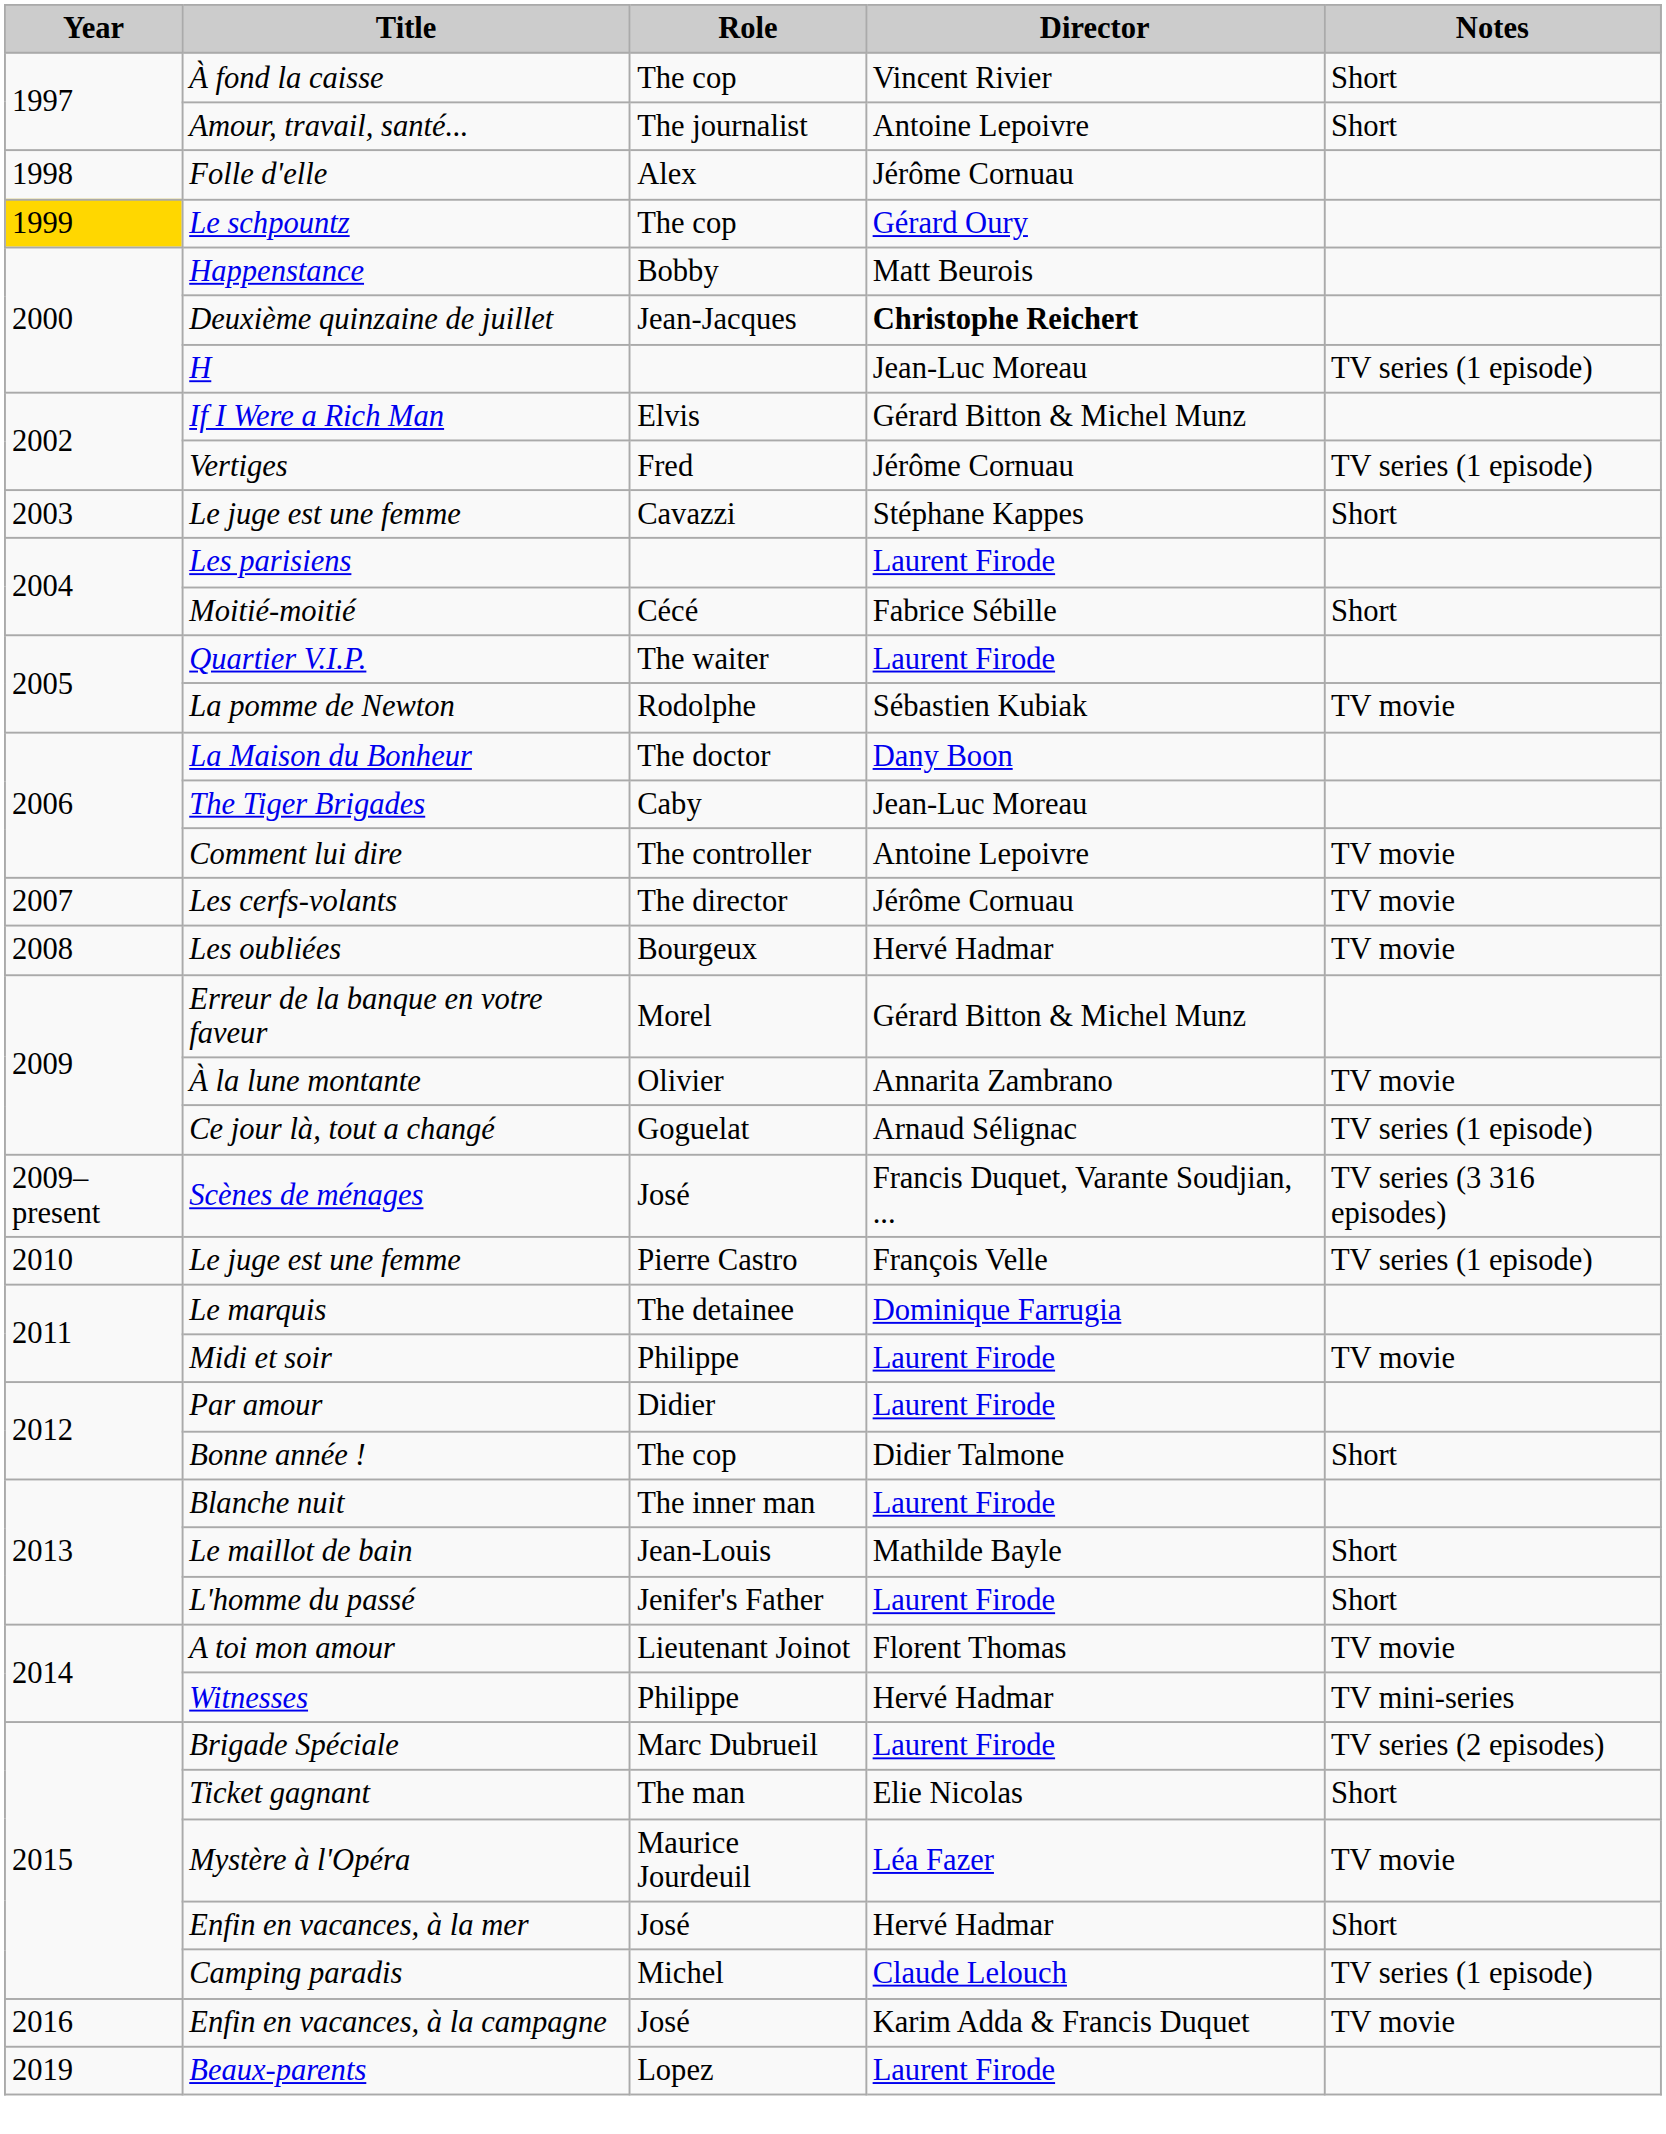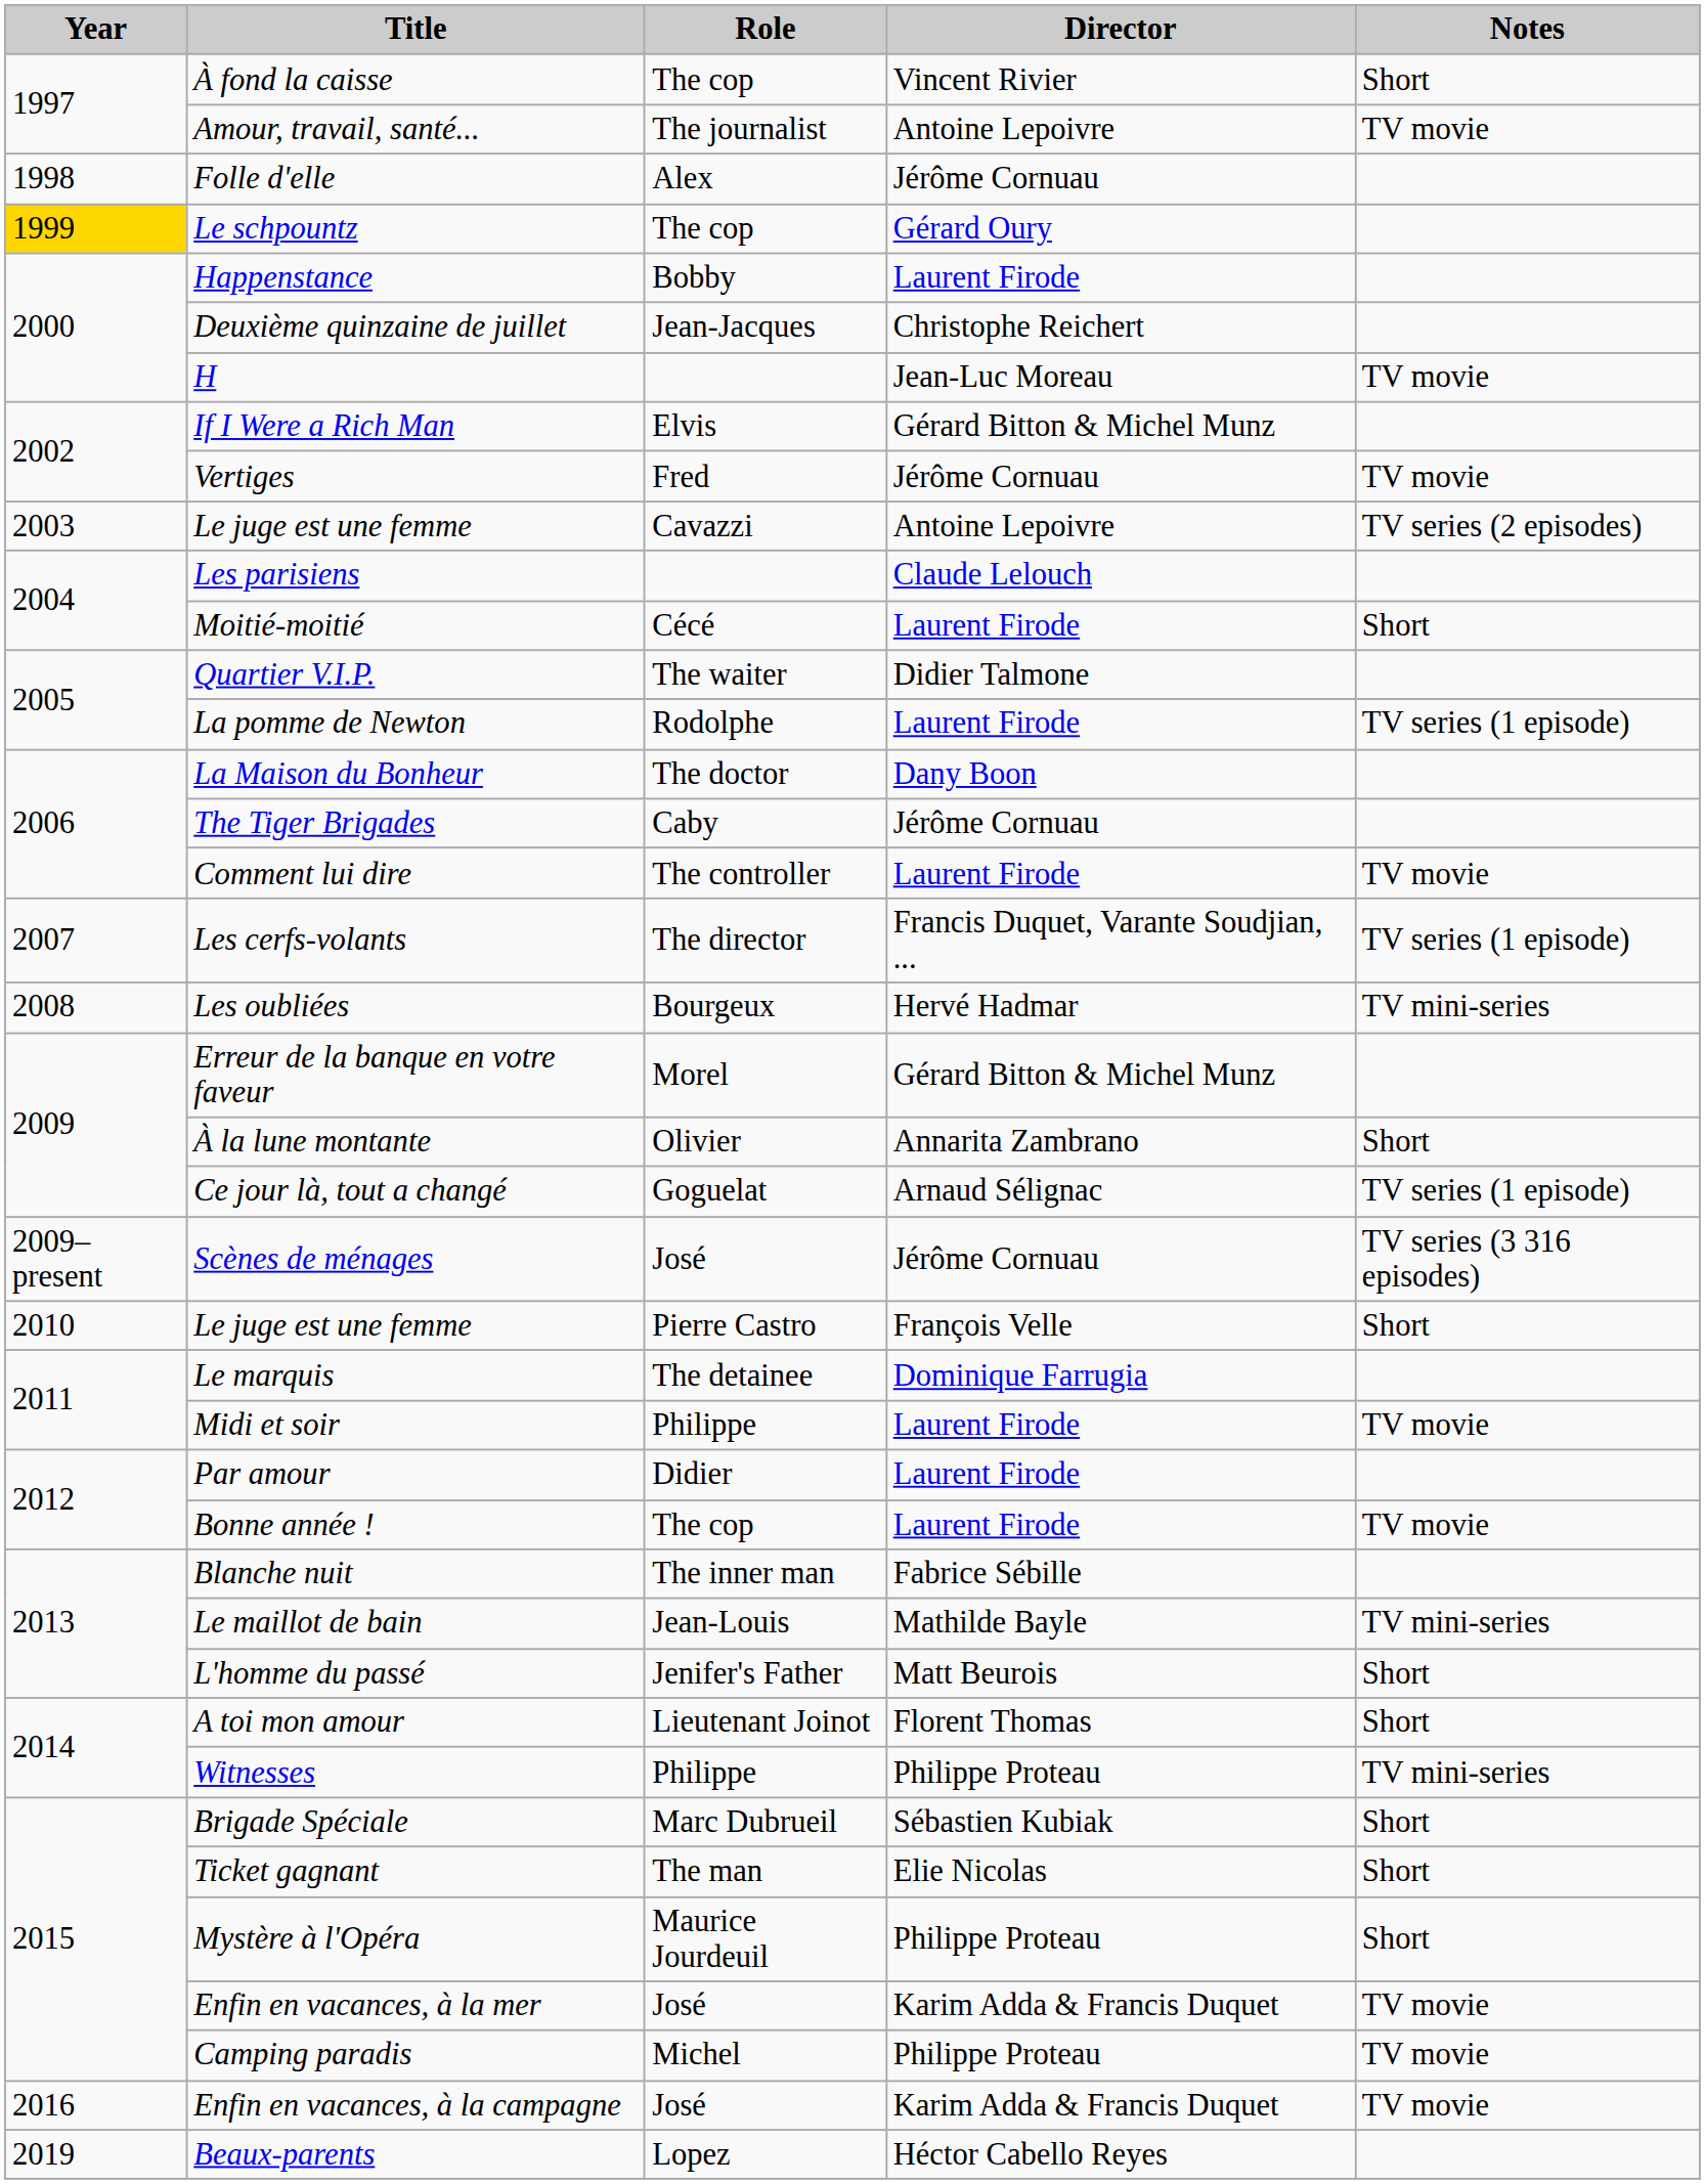Amour, travail, santé... | Notes: Short -> TV movie
Happenstance | Director: Matt Beurois -> Laurent Firode
Deuxième quinzaine de juillet | Director: bold -> normal
H | Notes: TV series (1 episode) -> TV movie
Vertiges | Notes: TV series (1 episode) -> TV movie
Le juge est une femme / Cavazzi | Director: Stéphane Kappes -> Antoine Lepoivre
Le juge est une femme / Cavazzi | Notes: Short -> TV series (2 episodes)
Les parisiens | Director: Laurent Firode -> Claude Lelouch
Moitié-moitié | Director: Fabrice Sébille -> Laurent Firode
Quartier V.I.P. | Director: Laurent Firode -> Didier Talmone
La pomme de Newton | Director: Sébastien Kubiak -> Laurent Firode
La pomme de Newton | Notes: TV movie -> TV series (1 episode)
The Tiger Brigades | Director: Jean-Luc Moreau -> Jérôme Cornuau
Comment lui dire | Director: Antoine Lepoivre -> Laurent Firode
Les cerfs-volants | Director: Jérôme Cornuau -> Francis Duquet, Varante Soudjian, ...
Les cerfs-volants | Notes: TV movie -> TV series (1 episode)
Les oubliées | Notes: TV movie -> TV mini-series
À la lune montante | Notes: TV movie -> Short
Scènes de ménages | Director: Francis Duquet, Varante Soudjian, ... -> Jérôme Cornuau
Le juge est une femme / Pierre Castro | Notes: TV series (1 episode) -> Short
Bonne année ! | Director: Didier Talmone -> Laurent Firode
Bonne année ! | Notes: Short -> TV movie
Blanche nuit | Director: Laurent Firode -> Fabrice Sébille
Le maillot de bain | Notes: Short -> TV mini-series
L'homme du passé | Director: Laurent Firode -> Matt Beurois
A toi mon amour | Notes: TV movie -> Short
Witnesses | Director: Hervé Hadmar -> Philippe Proteau
Brigade Spéciale | Director: Laurent Firode -> Sébastien Kubiak
Brigade Spéciale | Notes: TV series (2 episodes) -> Short
Mystère à l'Opéra | Director: Léa Fazer -> Philippe Proteau
Mystère à l'Opéra | Notes: TV movie -> Short
Enfin en vacances, à la mer | Director: Hervé Hadmar -> Karim Adda & Francis Duquet
Enfin en vacances, à la mer | Notes: Short -> TV movie
Camping paradis | Director: Claude Lelouch -> Philippe Proteau
Camping paradis | Notes: TV series (1 episode) -> TV movie
Beaux-parents | Director: Laurent Firode -> Héctor Cabello Reyes
